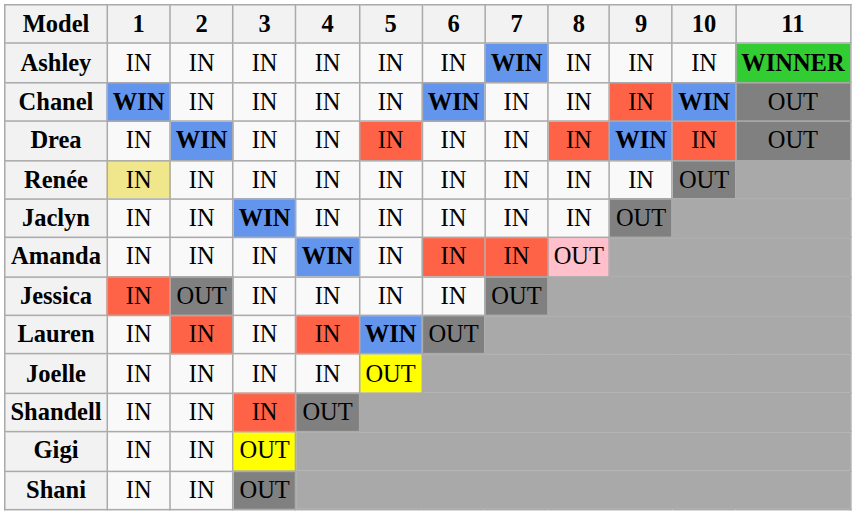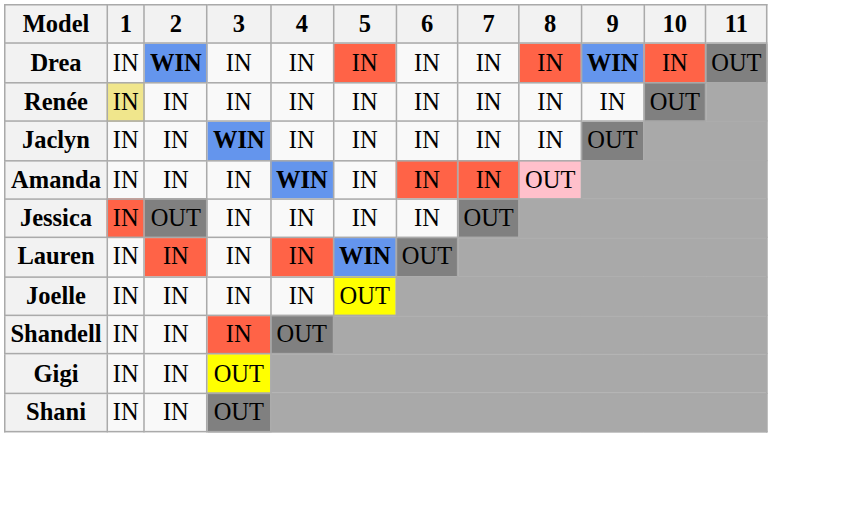- row: Ashley | IN | IN | IN | IN | IN | IN | WIN | IN | IN | IN | WINNER
- row: Chanel | WIN | IN | IN | IN | IN | WIN | IN | IN | IN | WIN | OUT
